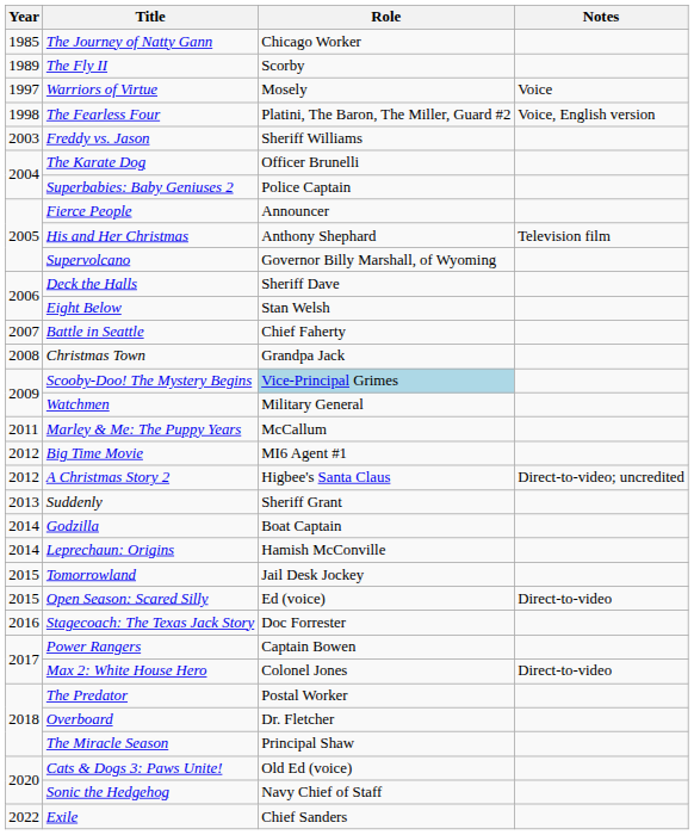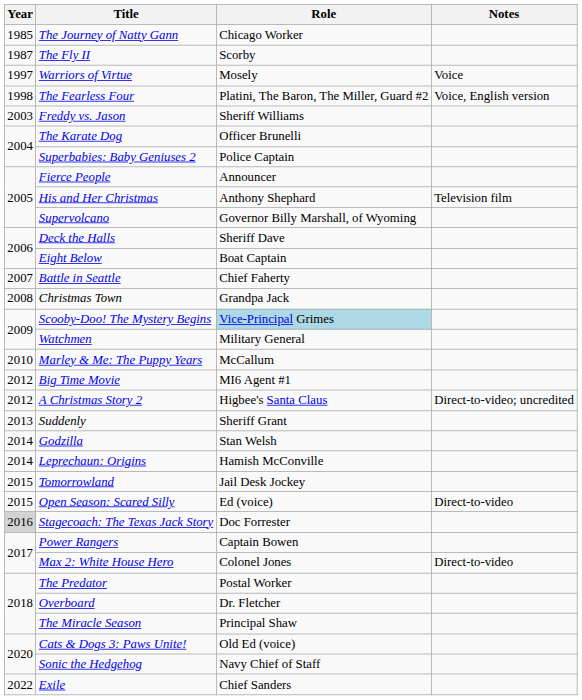The Fly II | Year: 1989 -> 1987
Eight Below | Role: Stan Welsh -> Boat Captain
Marley & Me: The Puppy Years | Year: 2011 -> 2010
Godzilla | Role: Boat Captain -> Stan Welsh
Stagecoach: The Texas Jack Story | Year: no background -> lightgrey background
